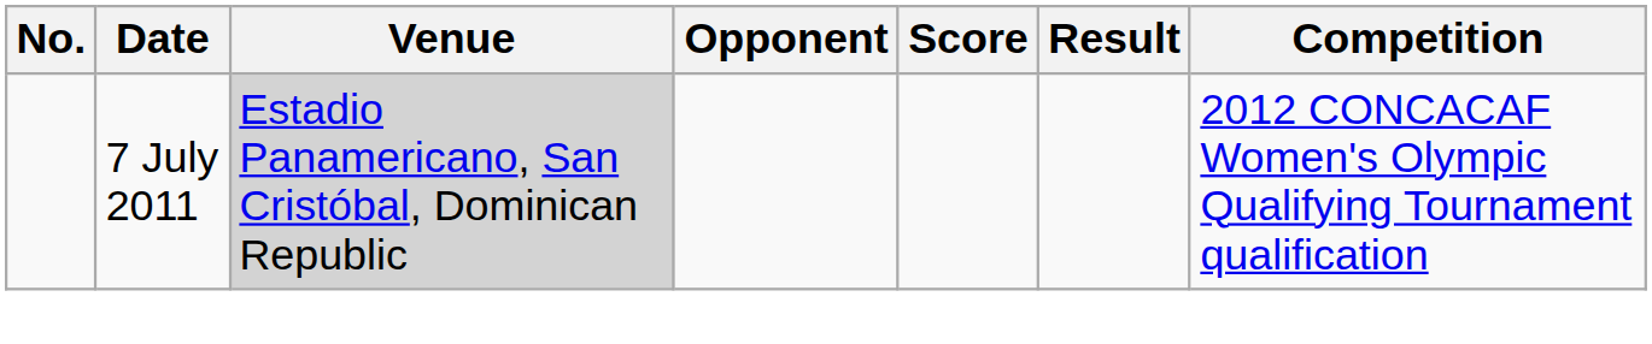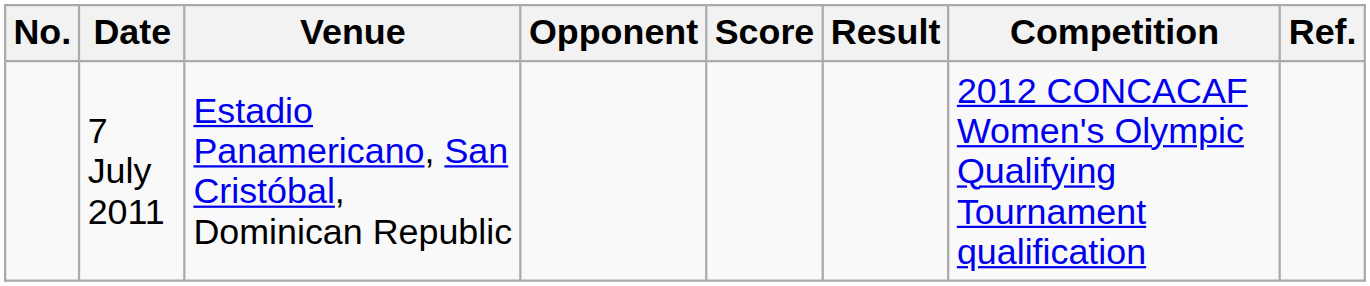+ column: Ref.
7 July 2011 | Venue: lightgrey background -> no background
